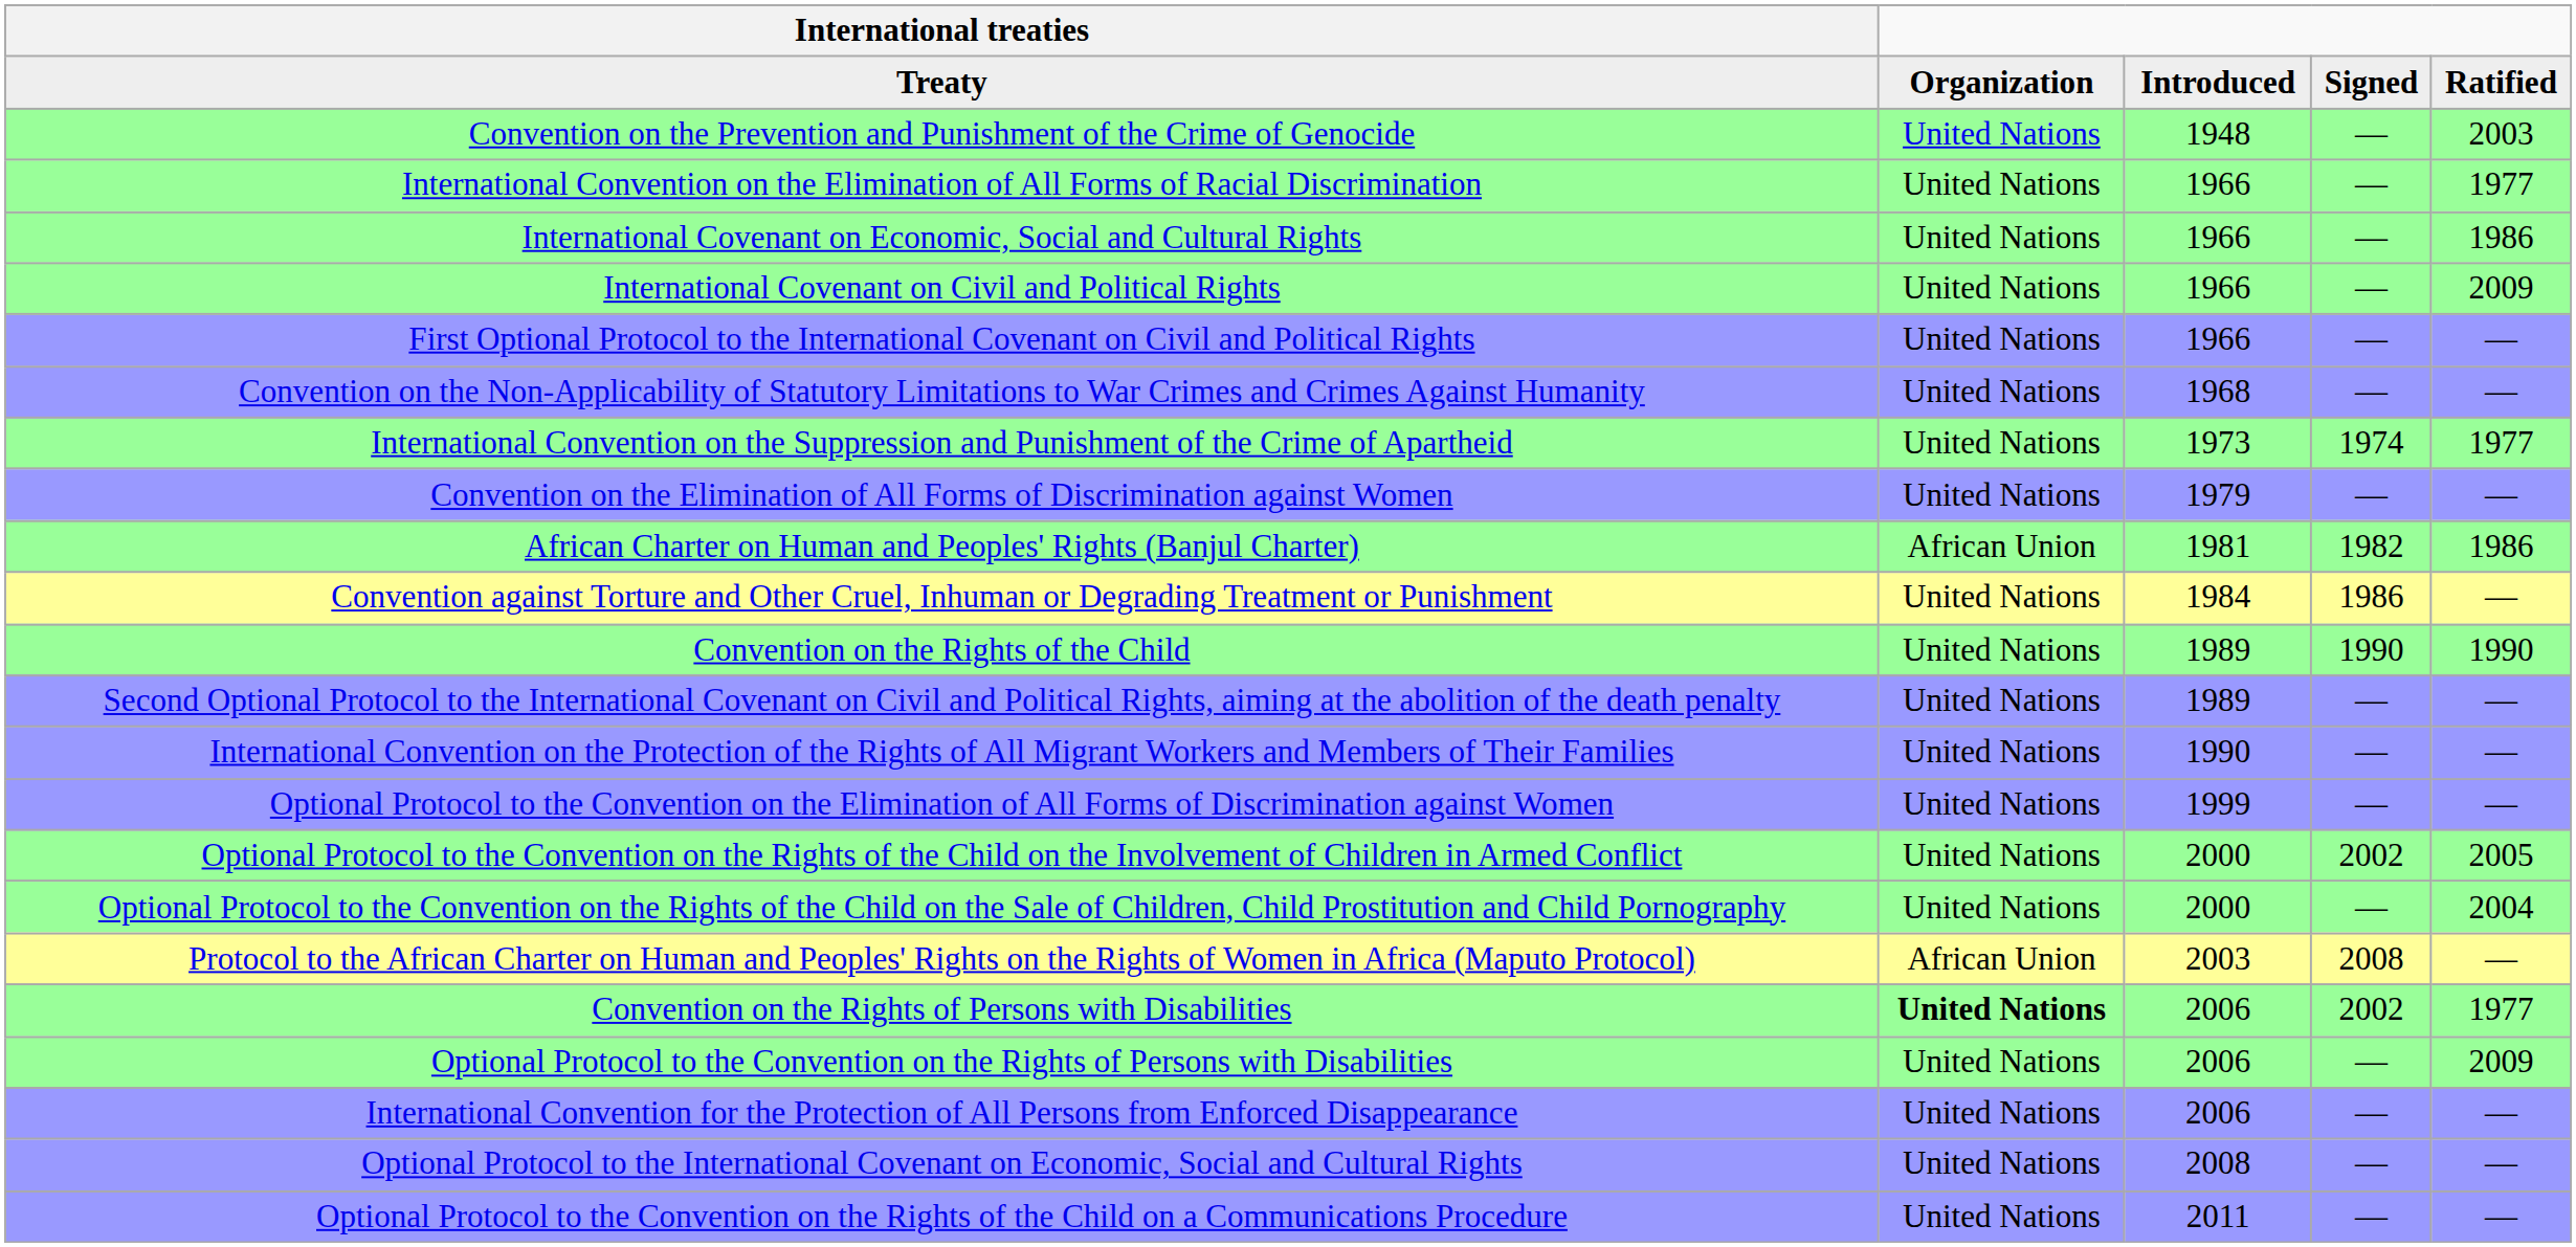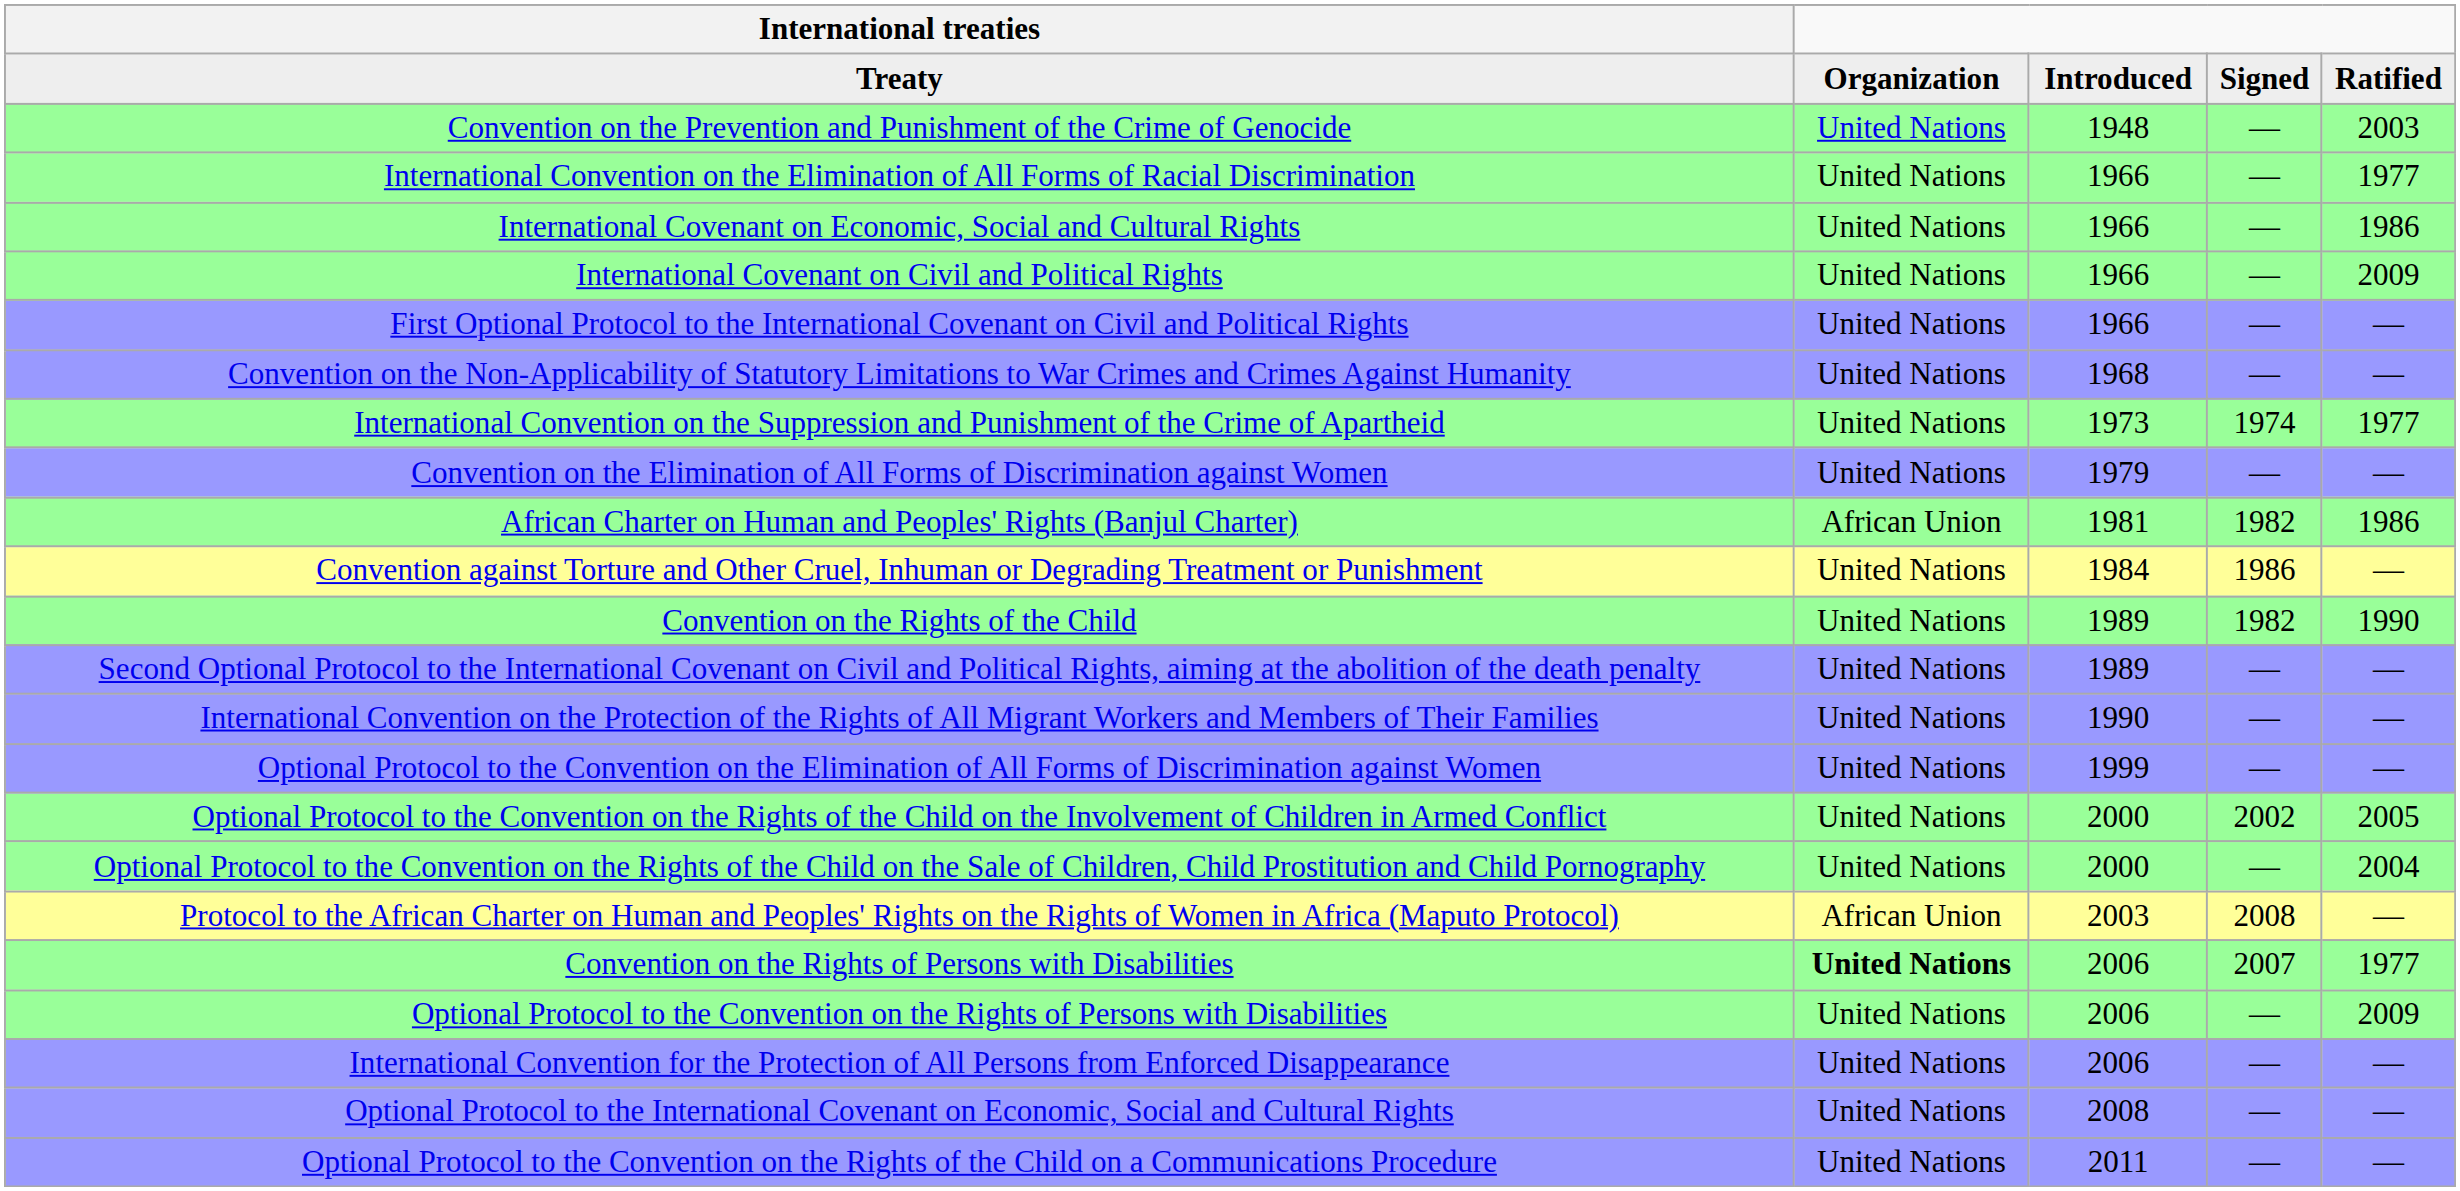Convention on the Rights of the Child | column 4: 1990 -> 1982
Convention on the Rights of Persons with Disabilities | column 4: 2002 -> 2007
